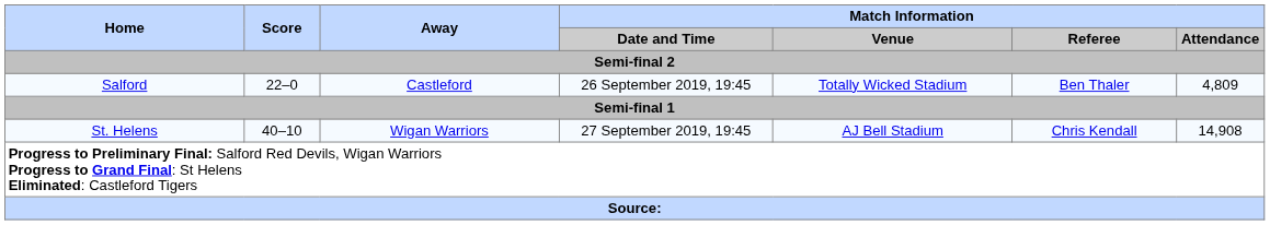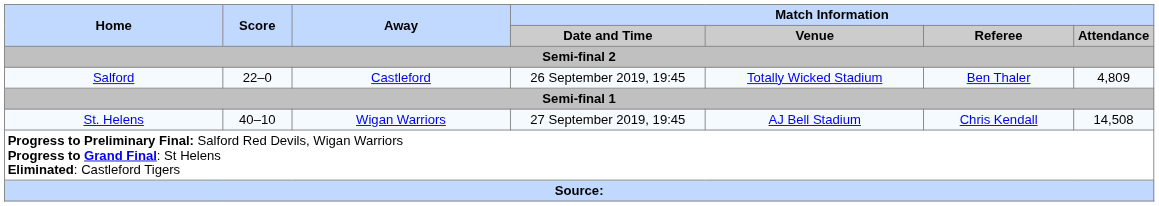St. Helens | Match Information / Attendance: 14,908 -> 14,508
